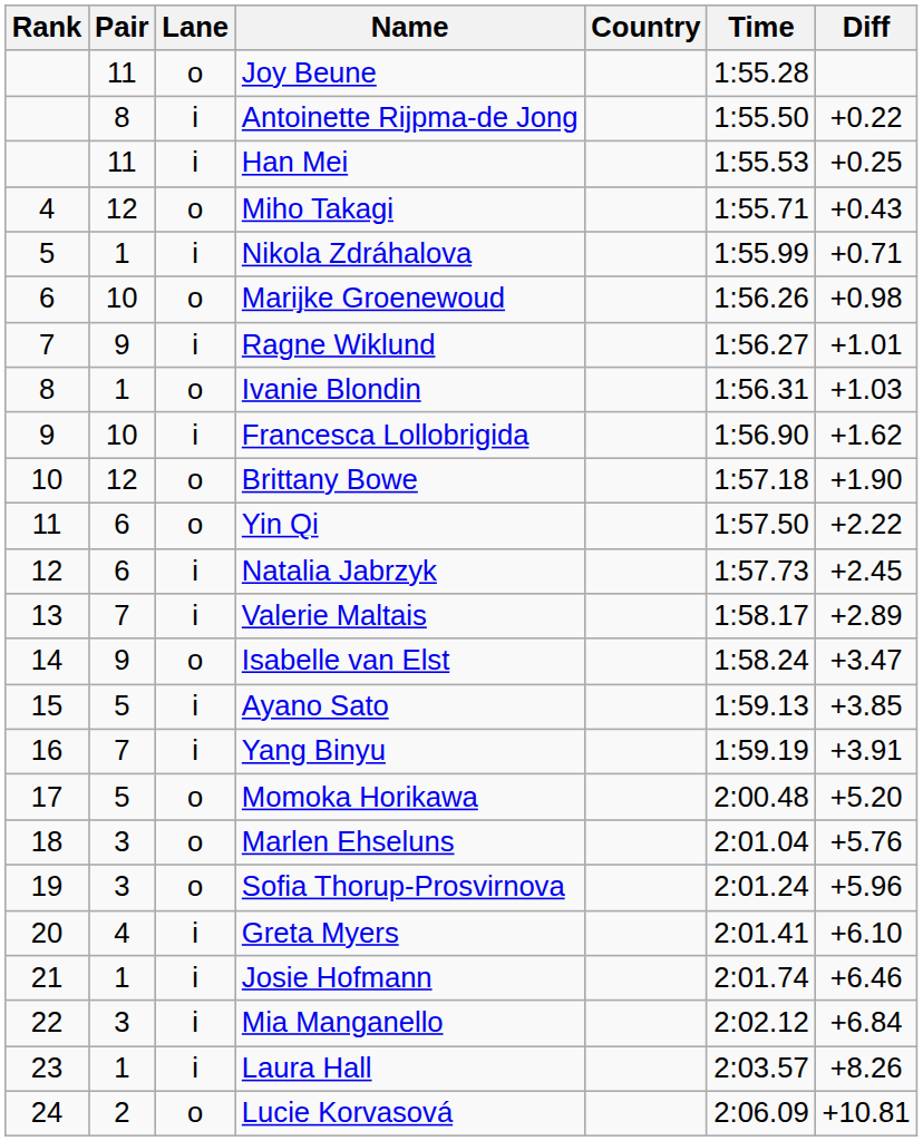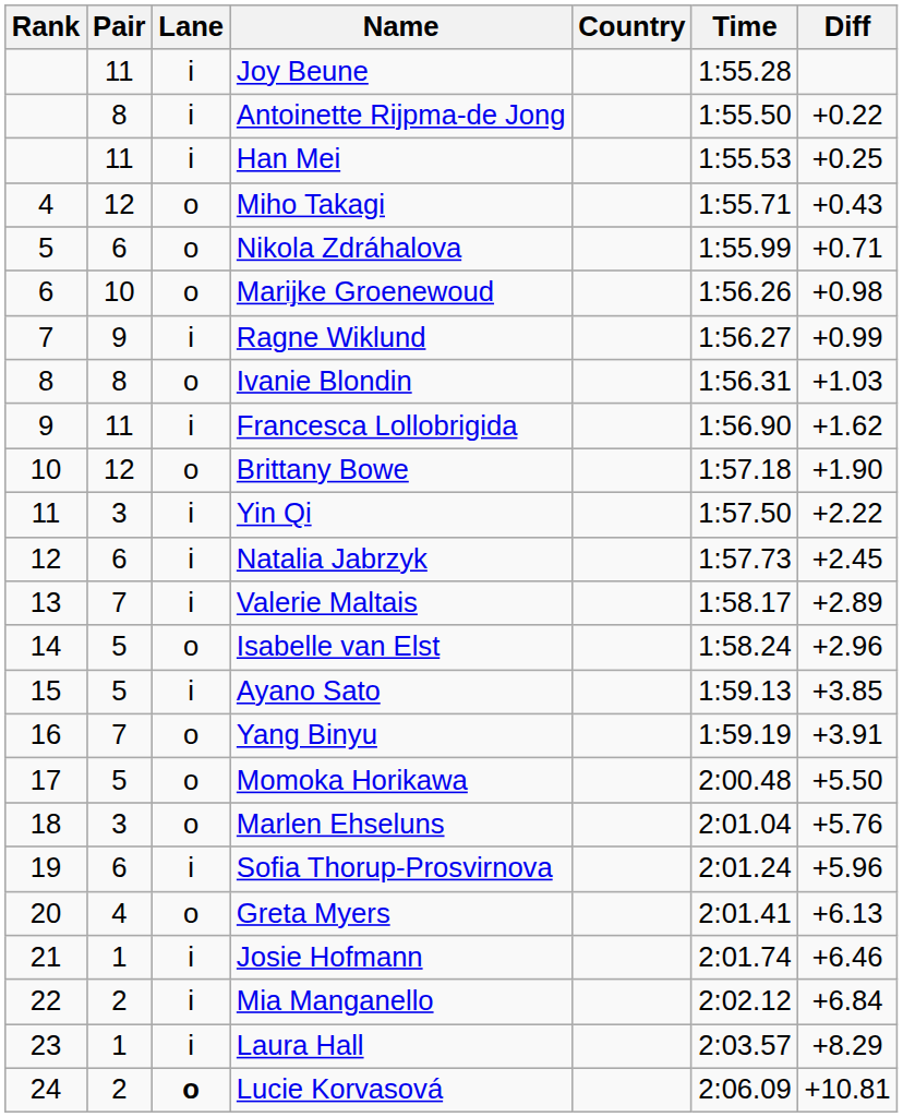Joy Beune | Lane: o -> i
Nikola Zdráhalova | Pair: 1 -> 6
Nikola Zdráhalova | Lane: i -> o
Ragne Wiklund | Diff: +1.01 -> +0.99
Ivanie Blondin | Pair: 1 -> 8
Francesca Lollobrigida | Pair: 10 -> 11
Yin Qi | Pair: 6 -> 3
Yin Qi | Lane: o -> i
Isabelle van Elst | Pair: 9 -> 5
Isabelle van Elst | Diff: +3.47 -> +2.96
Yang Binyu | Lane: i -> o
Momoka Horikawa | Diff: +5.20 -> +5.50
Sofia Thorup-Prosvirnova | Pair: 3 -> 6
Sofia Thorup-Prosvirnova | Lane: o -> i
Greta Myers | Lane: i -> o
Greta Myers | Diff: +6.10 -> +6.13
Mia Manganello | Pair: 3 -> 2
Laura Hall | Diff: +8.26 -> +8.29
Lucie Korvasová | Lane: normal -> bold
